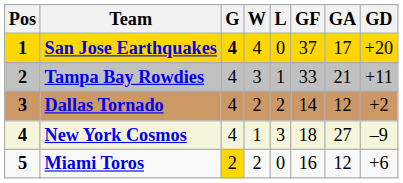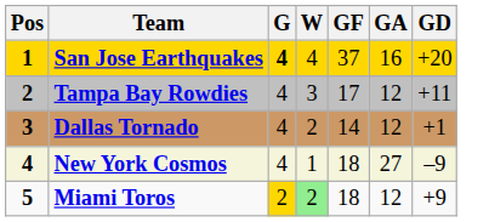- column: L | 0 | 1 | 2 | 3 | 0
San Jose Earthquakes | GA: 17 -> 16
Tampa Bay Rowdies | GF: 33 -> 17
Tampa Bay Rowdies | GA: 21 -> 12
Dallas Tornado | GD: +2 -> +1
Miami Toros | W: no background -> lightgreen background
Miami Toros | GF: 16 -> 18
Miami Toros | GD: +6 -> +9
